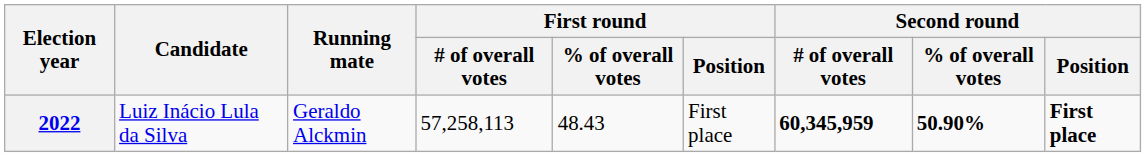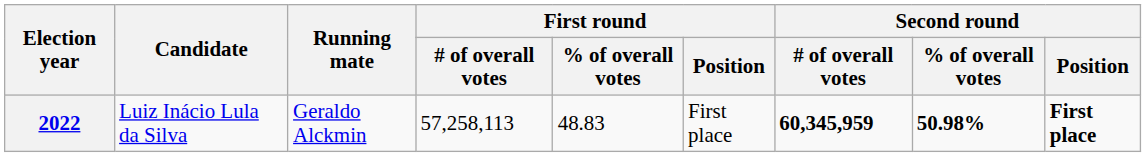2022 | First round / % of overall votes: 48.43 -> 48.83
2022 | Second round / % of overall votes: 50.90% -> 50.98%
